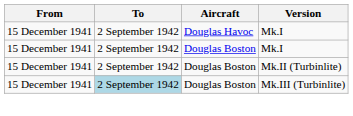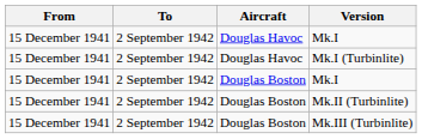+ row: 15 December 1941 | 2 September 1942 | Douglas Havoc | Mk.I (Turbinlite)
Mk.III (Turbinlite) | To: lightblue background -> no background
